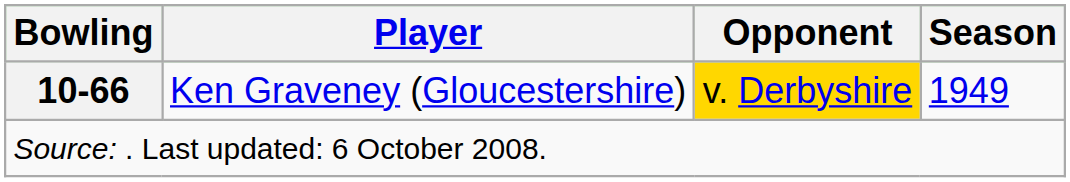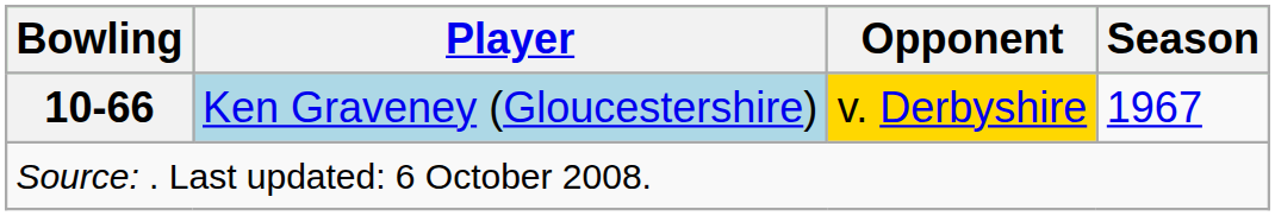10-66 | Player: no background -> lightblue background
10-66 | Season: 1949 -> 1967
